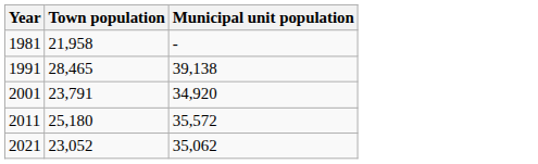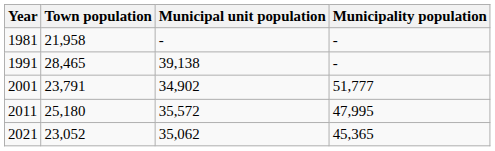+ column: Municipality population | - | - | 51,777 | 47,995 | 45,365
2001 | Municipal unit population: 34,920 -> 34,902
